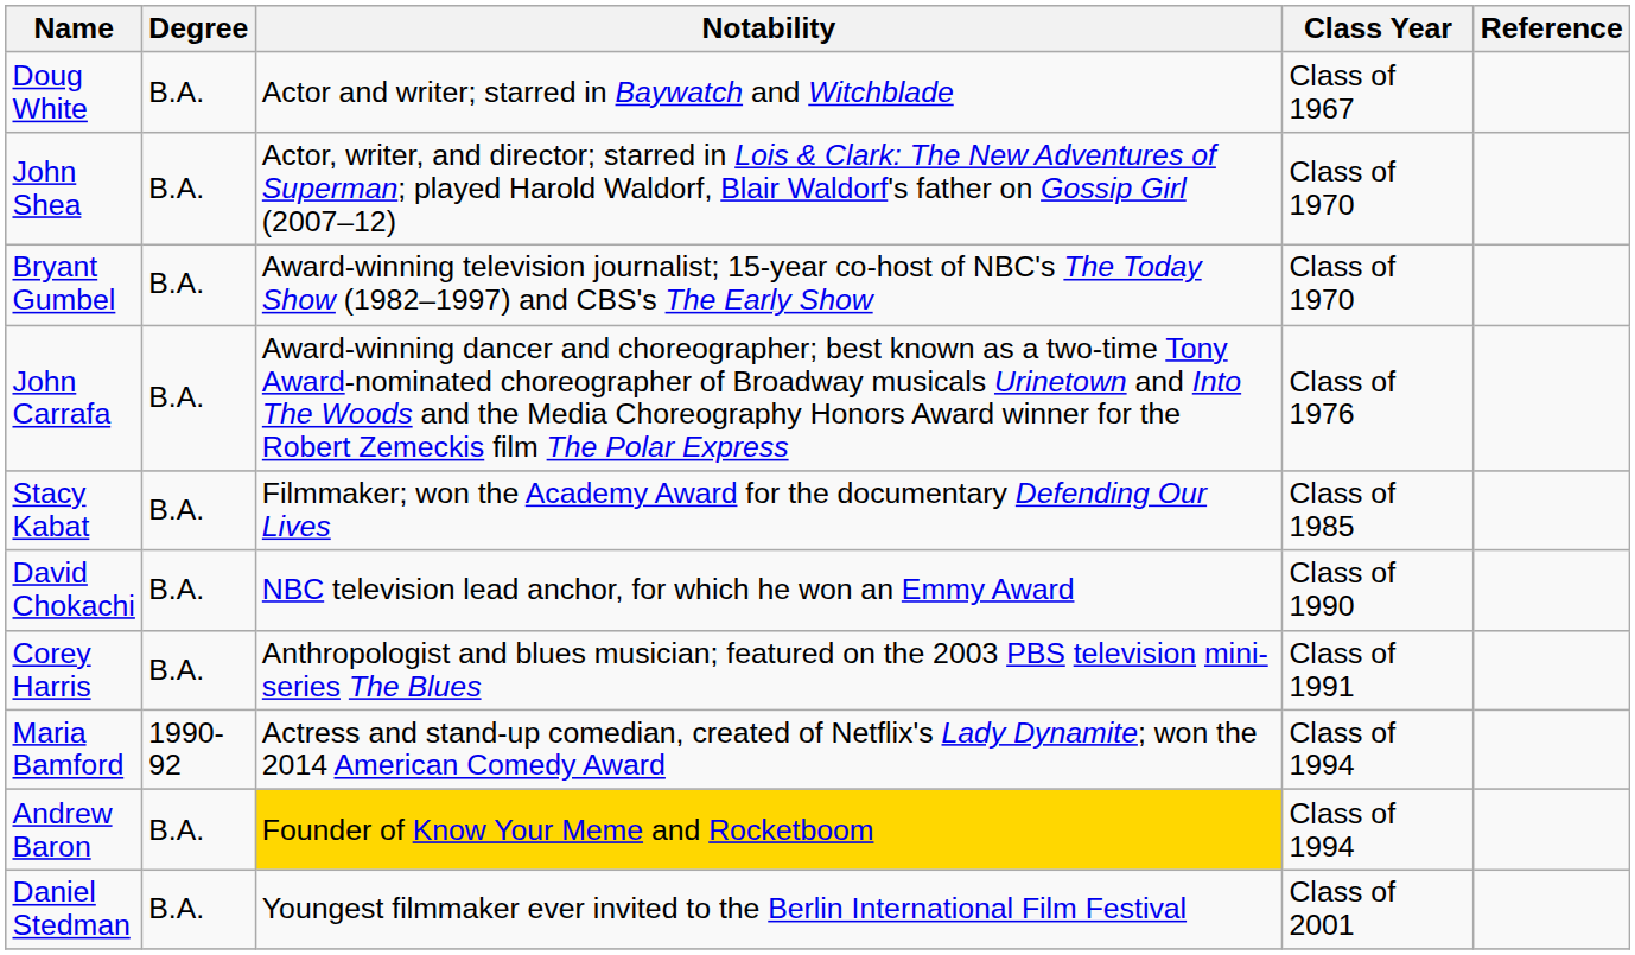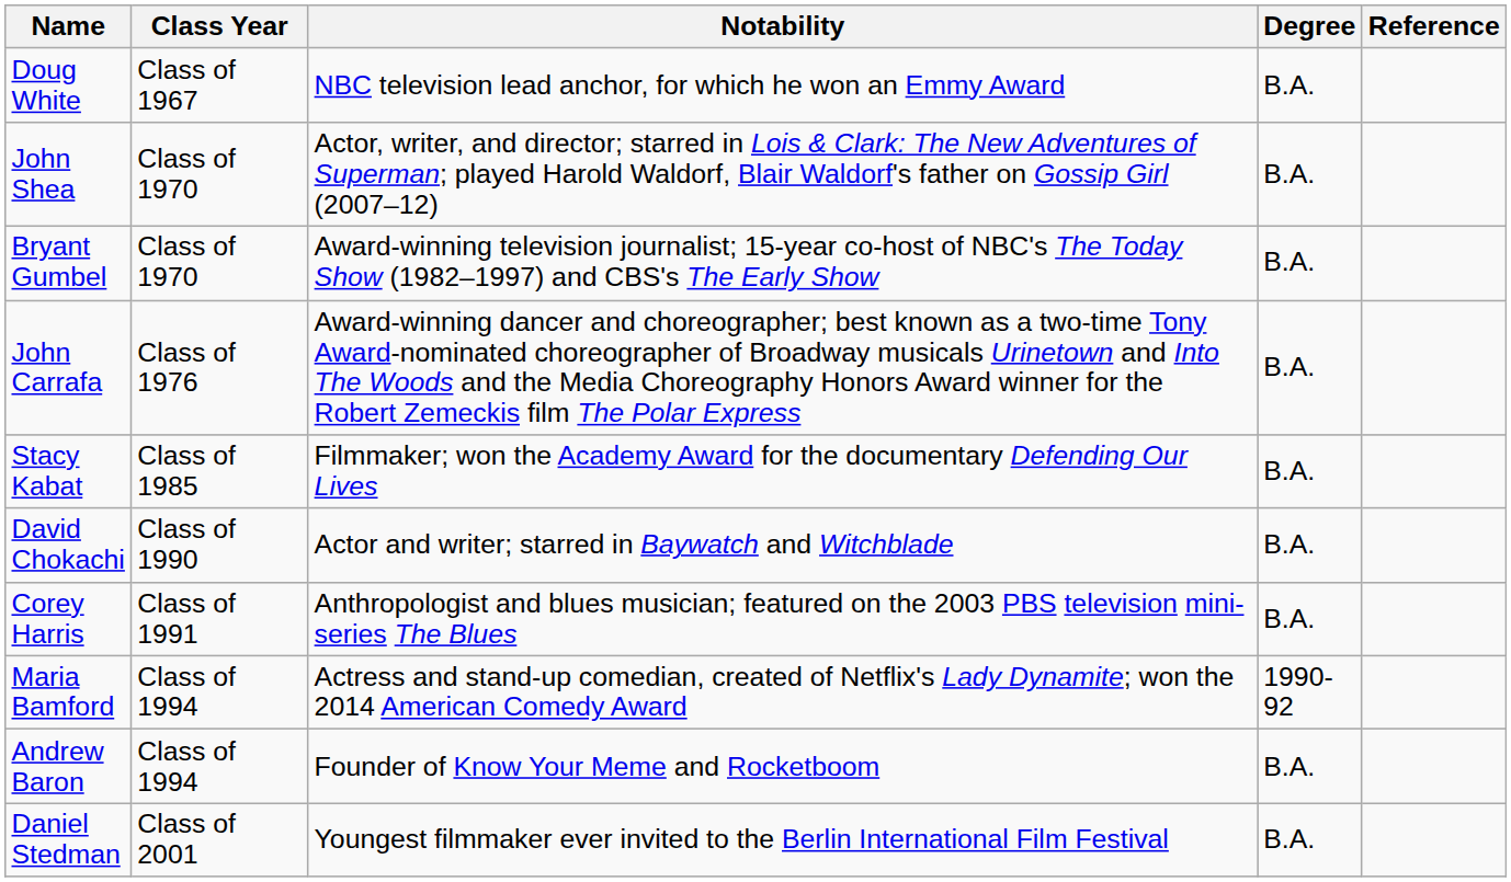columns swapped: Class Year <-> Degree
Doug White | Notability: Actor and writer; starred in Baywatch and Witchblade -> NBC television lead anchor, for which he won an Emmy Award
David Chokachi | Notability: NBC television lead anchor, for which he won an Emmy Award -> Actor and writer; starred in Baywatch and Witchblade
Andrew Baron | Notability: gold background -> no background
